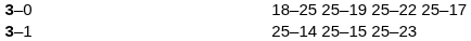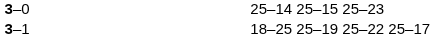3–0 | column 4: 18–25 25–19 25–22 25–17 -> 25–14 25–15 25–23
3–1 | column 4: 25–14 25–15 25–23 -> 18–25 25–19 25–22 25–17
